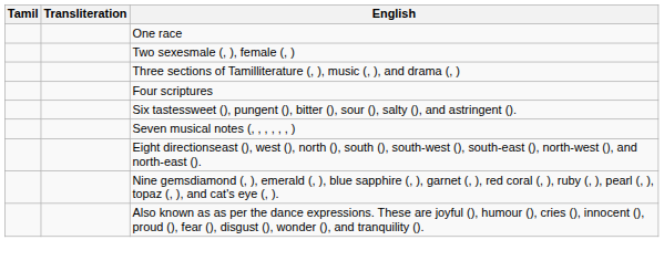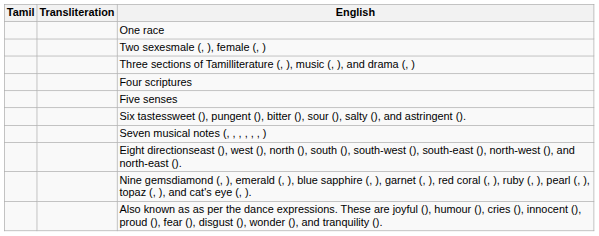+ row: Five senses
